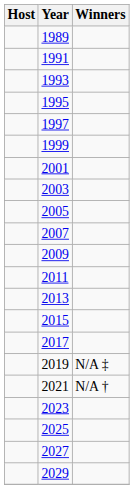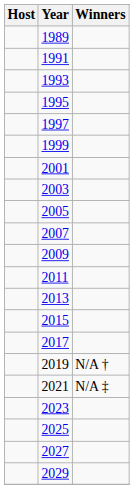2019 | Winners: N/A ‡ -> N/A †
2021 | Winners: N/A † -> N/A ‡
